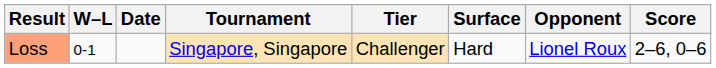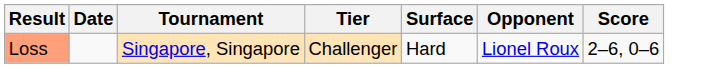- column: W–L | 0-1
